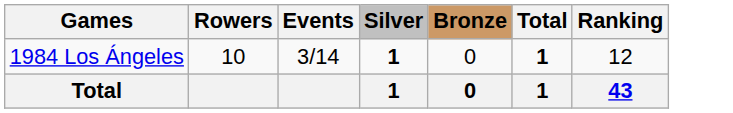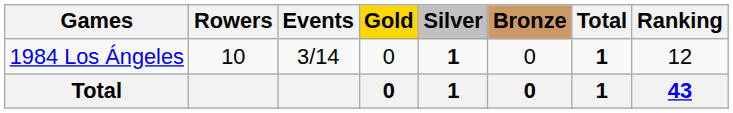+ column: Gold | 0 | 0
